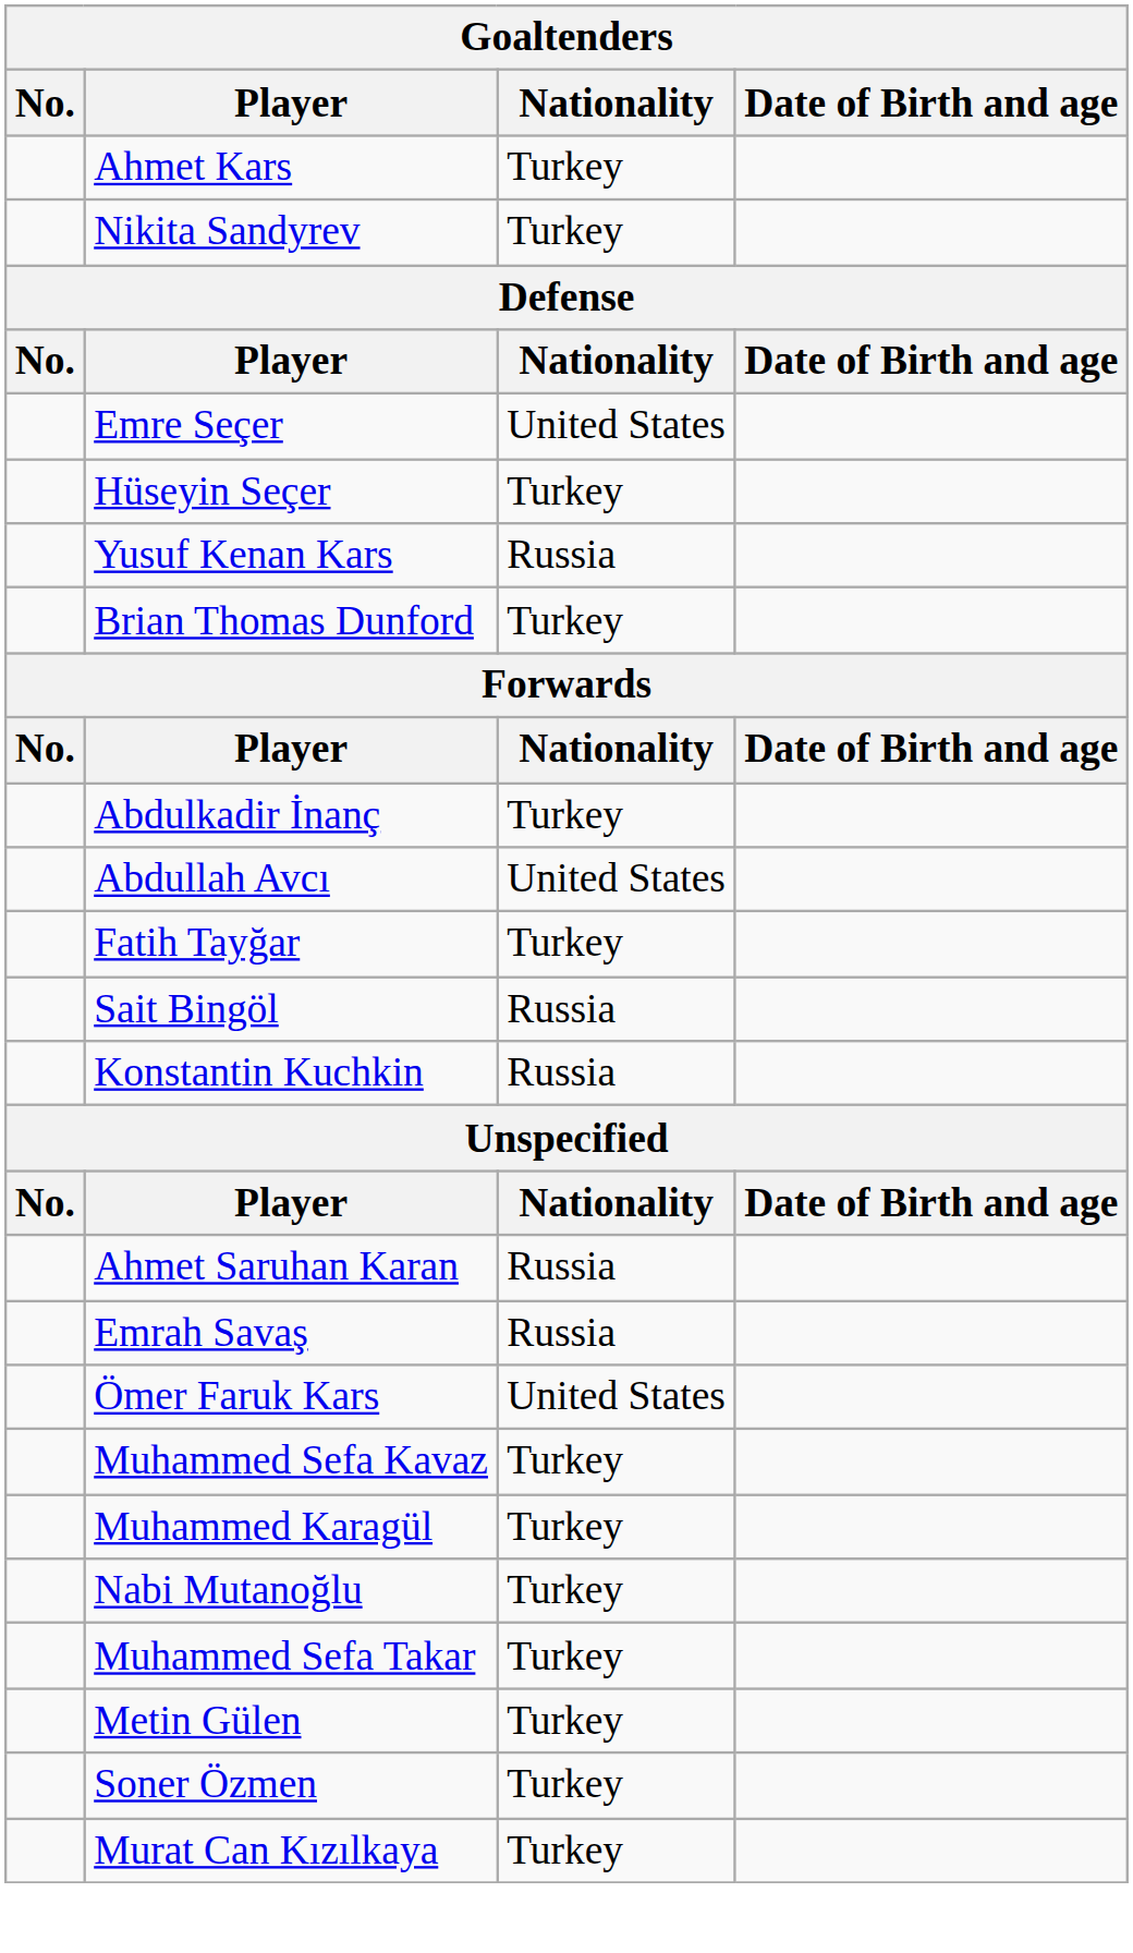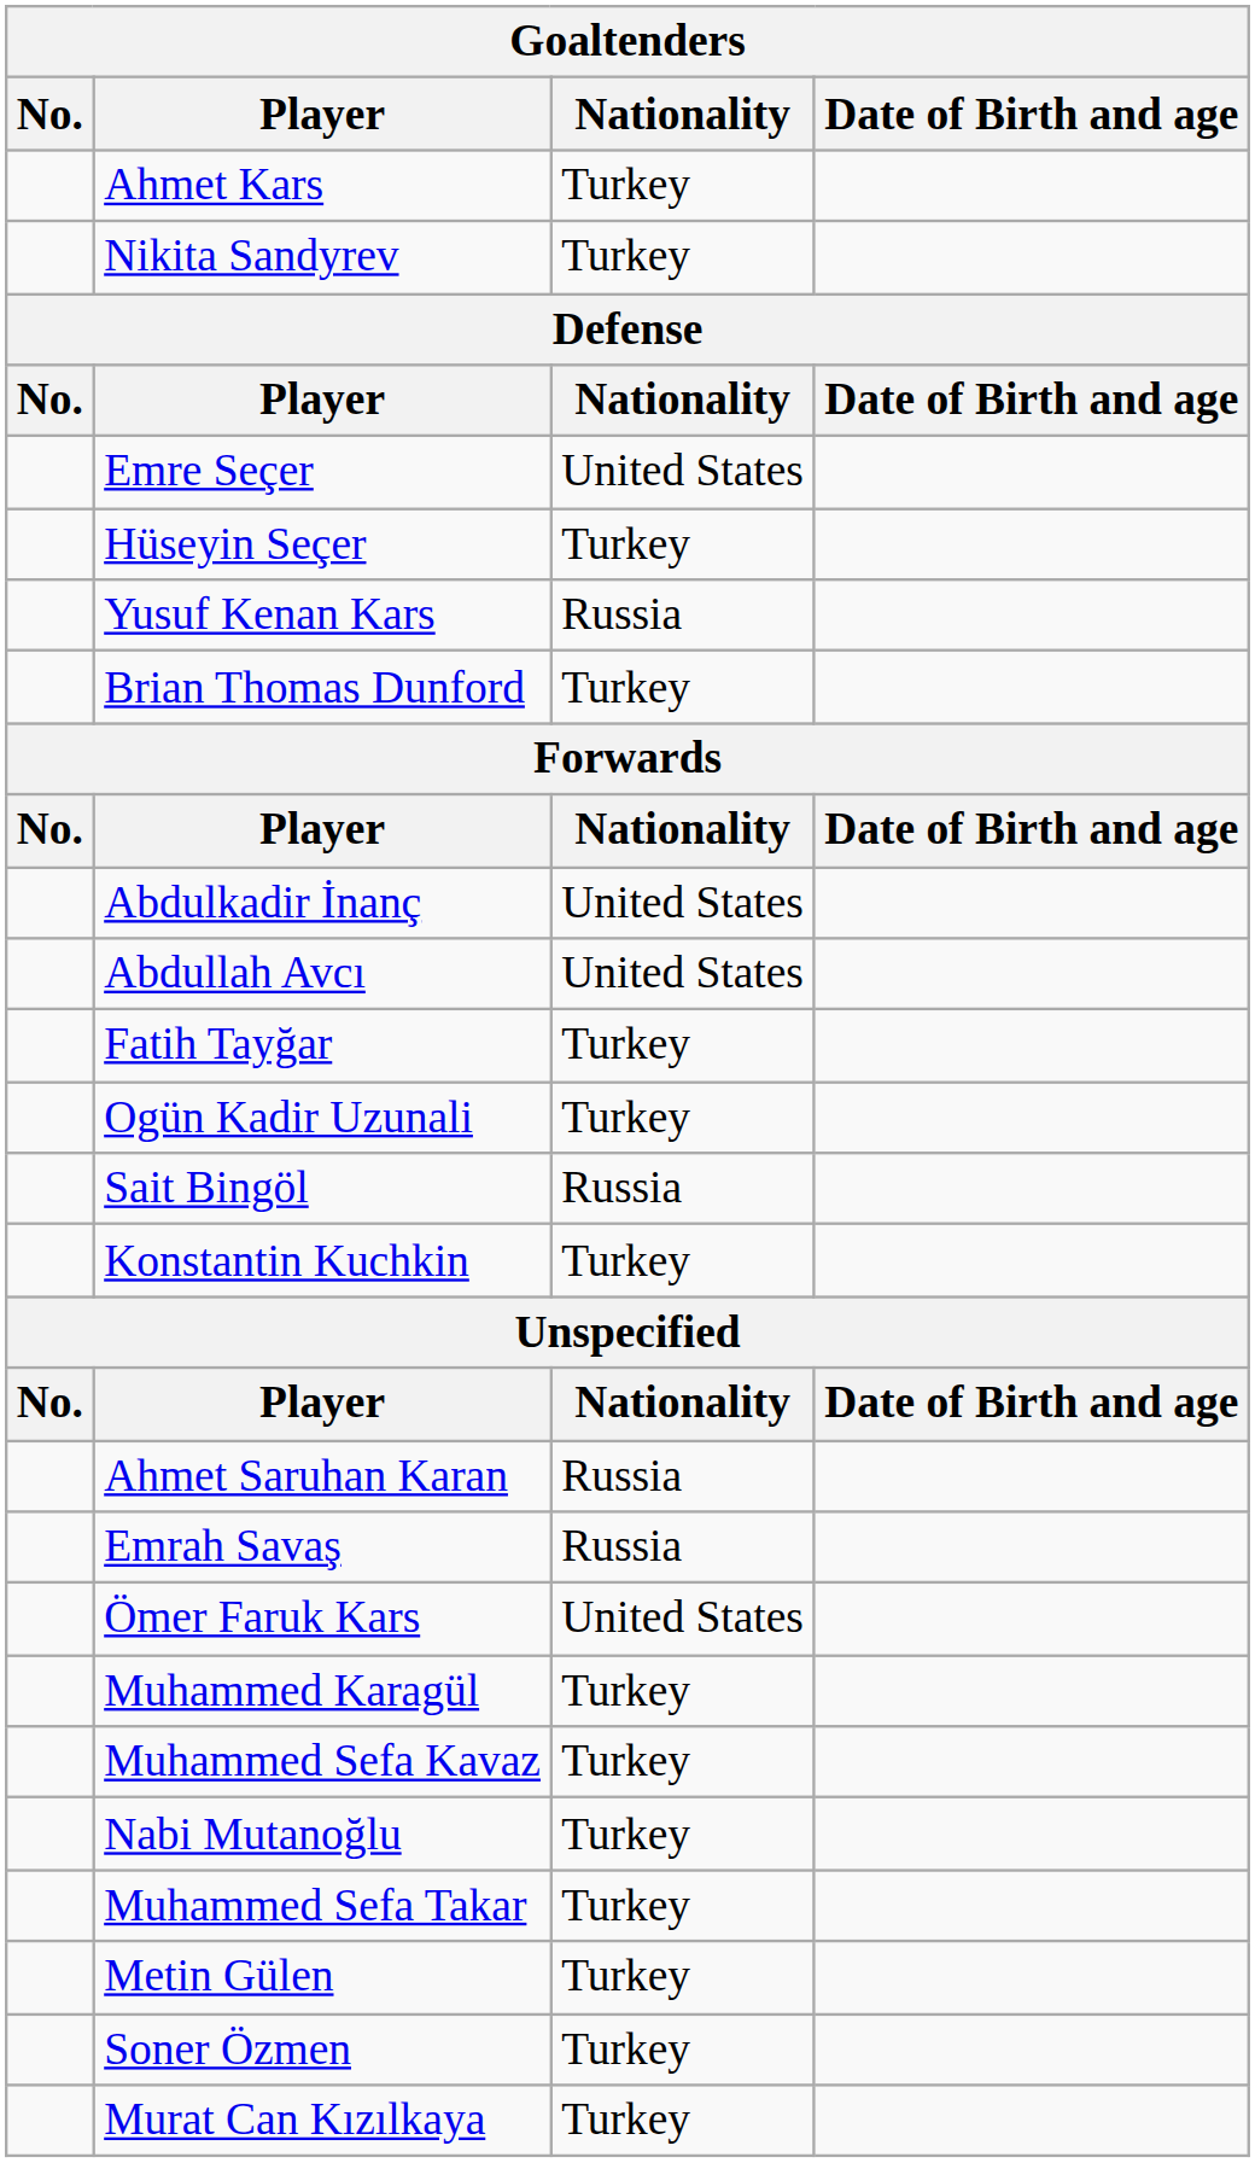Abdulkadir İnanç | Nationality: Turkey -> United States
+ row: Ogün Kadir Uzunali | Turkey
Konstantin Kuchkin | Nationality: Russia -> Turkey
rows swapped: Muhammed Karagül <-> Muhammed Sefa Kavaz
